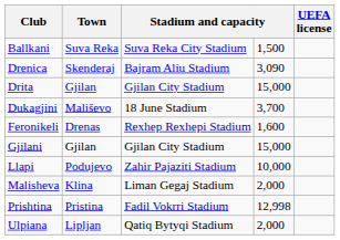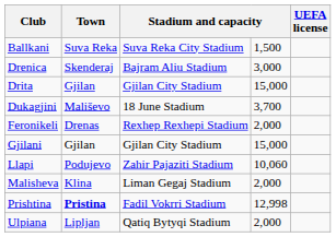Drenica | column 4: 3,090 -> 3,000
Feronikeli | column 4: 1,600 -> 2,000
Llapi | column 4: 10,000 -> 10,060
Prishtina | Town: normal -> bold
